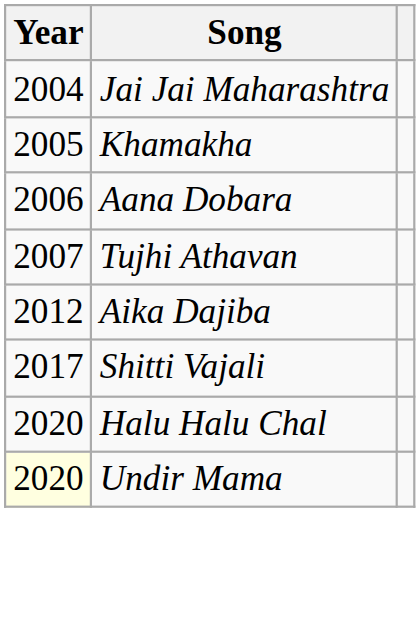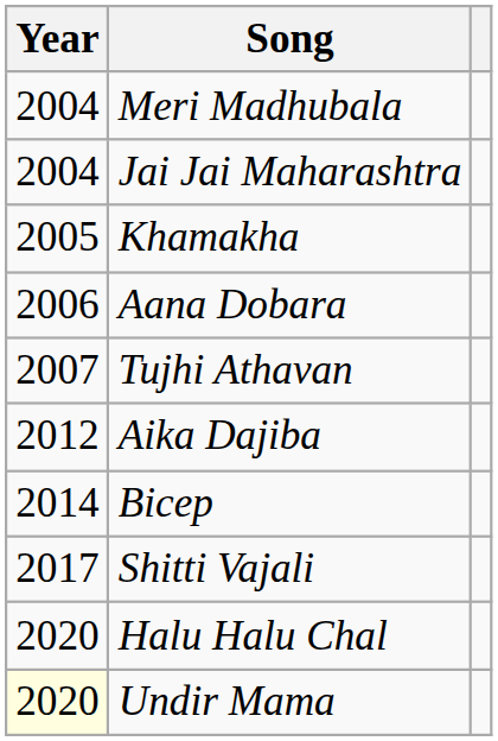+ row: 2004 | Meri Madhubala
+ row: 2014 | Bicep
